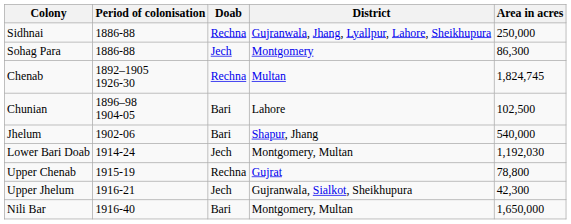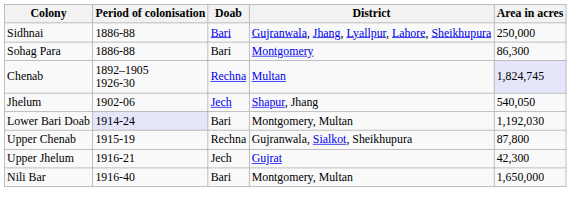Sidhnai | Doab: Rechna -> Bari
Sohag Para | Doab: Jech -> Bari
Chenab | Area in acres: no background -> lavender background
- row: Chunian | 1896–98 1904-05 | Bari | Lahore | 102,500
Jhelum | Doab: Bari -> Jech
Jhelum | Area in acres: 540,000 -> 540,050
Lower Bari Doab | Period of colonisation: no background -> lavender background
Lower Bari Doab | Doab: Jech -> Bari
Upper Chenab | District: Gujrat -> Gujranwala, Sialkot, Sheikhupura
Upper Chenab | Area in acres: 78,800 -> 87,800
Upper Jhelum | District: Gujranwala, Sialkot, Sheikhupura -> Gujrat
